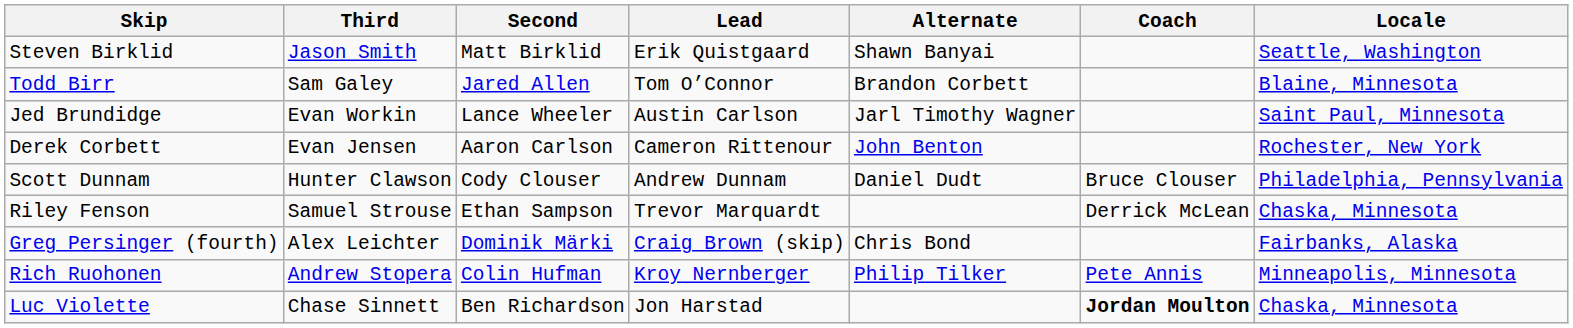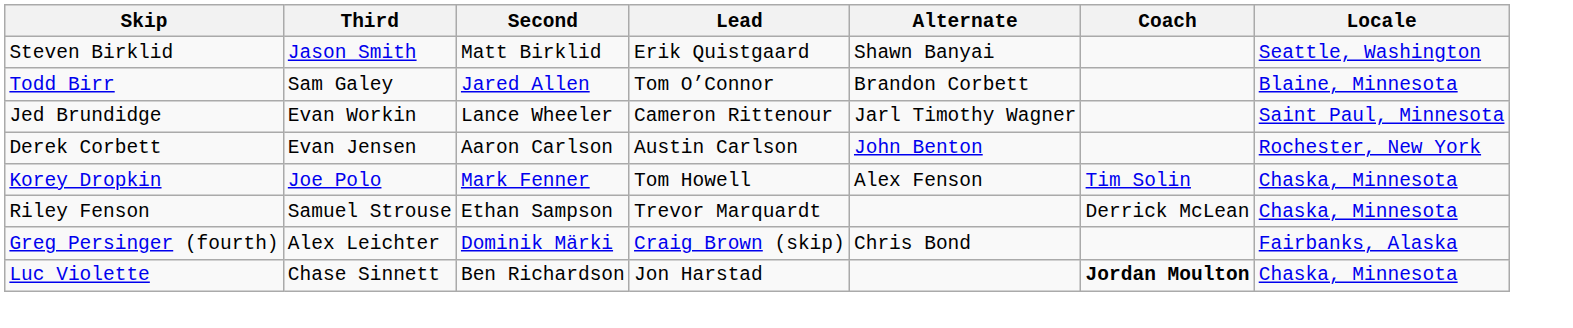Jed Brundidge | Lead: Austin Carlson -> Cameron Rittenour
Derek Corbett | Lead: Cameron Rittenour -> Austin Carlson
+ row: Korey Dropkin | Joe Polo | Mark Fenner | Tom Howell | Alex Fenson | Tim Solin | Chaska, Minnesota
- row: Scott Dunnam | Hunter Clawson | Cody Clouser | Andrew Dunnam | Daniel Dudt | Bruce Clouser | Philadelphia, Pennsylvania
- row: Rich Ruohonen | Andrew Stopera | Colin Hufman | Kroy Nernberger | Philip Tilker | Pete Annis | Minneapolis, Minnesota
